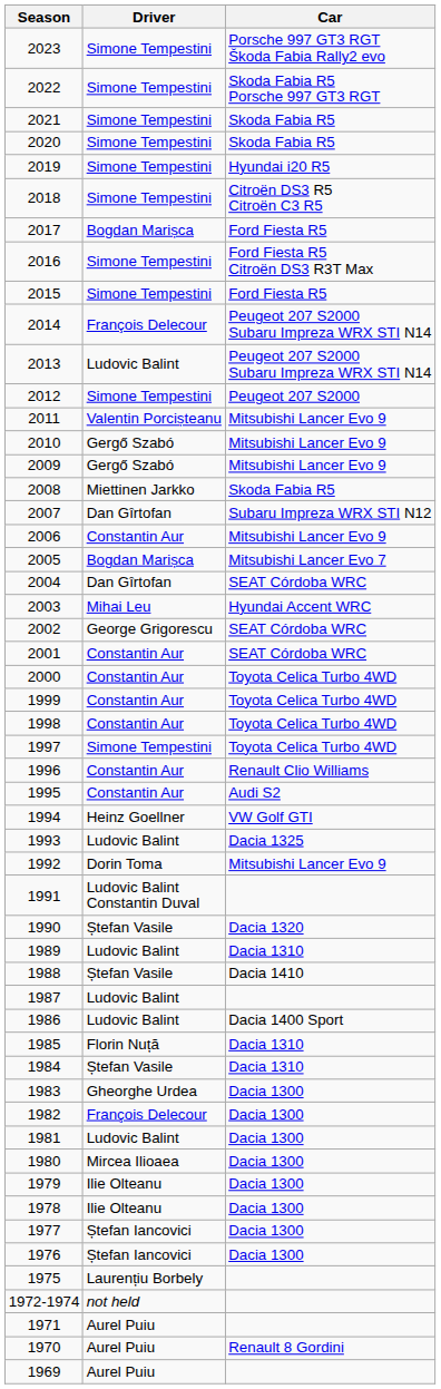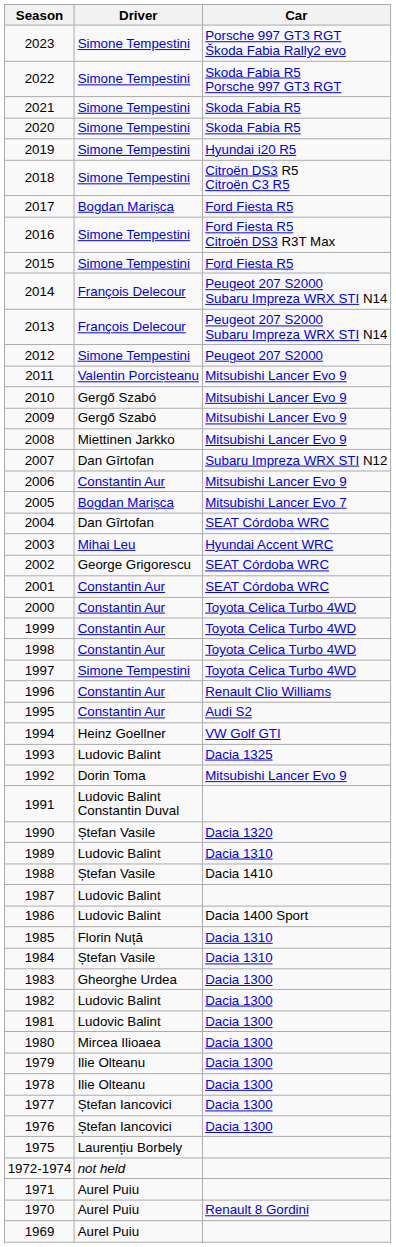2013 | Driver: Ludovic Balint -> François Delecour
2008 | Car: Skoda Fabia R5 -> Mitsubishi Lancer Evo 9
1982 | Driver: François Delecour -> Ludovic Balint
